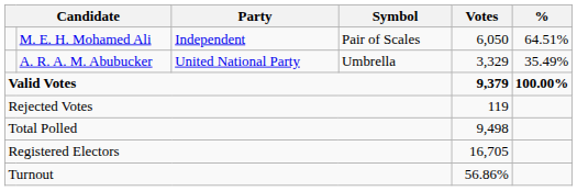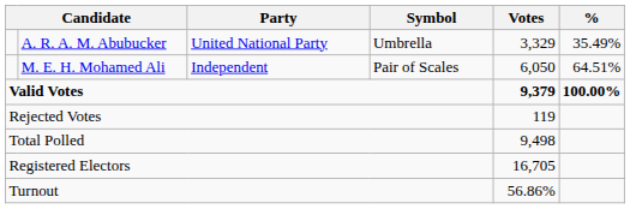rows swapped: M. E. H. Mohamed Ali <-> A. R. A. M. Abubucker
